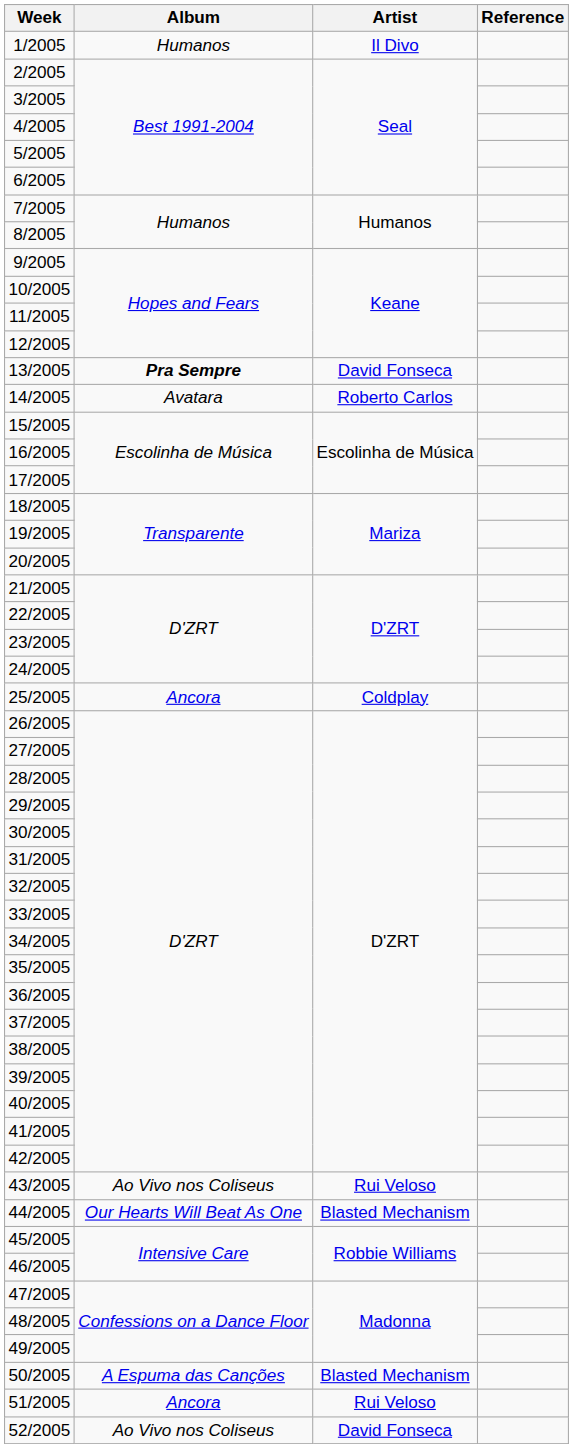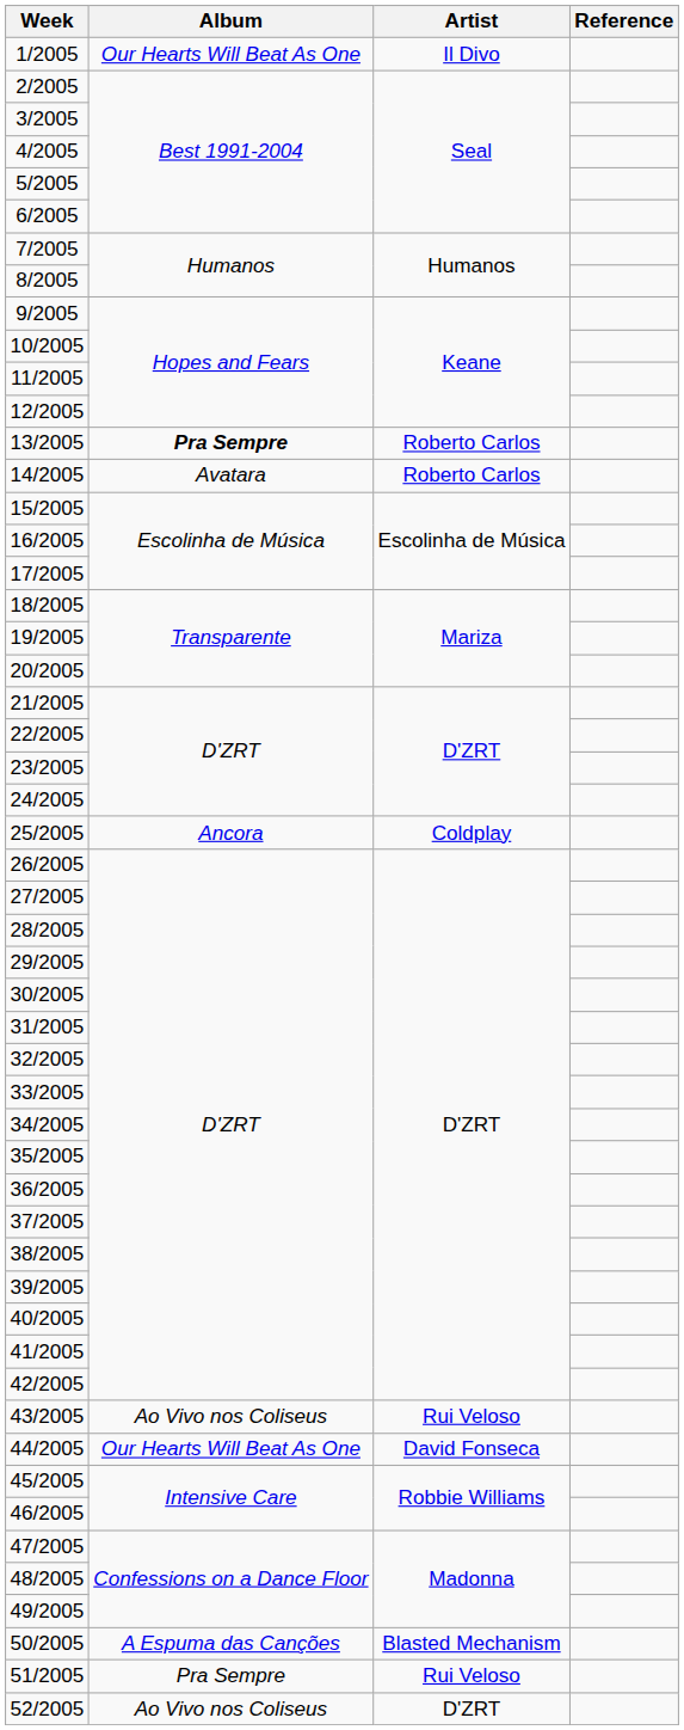1/2005 | Album: Humanos -> Our Hearts Will Beat As One
13/2005 | Artist: David Fonseca -> Roberto Carlos
44/2005 | Artist: Blasted Mechanism -> David Fonseca
51/2005 | Album: Ancora -> Pra Sempre
52/2005 | Artist: David Fonseca -> D'ZRT
